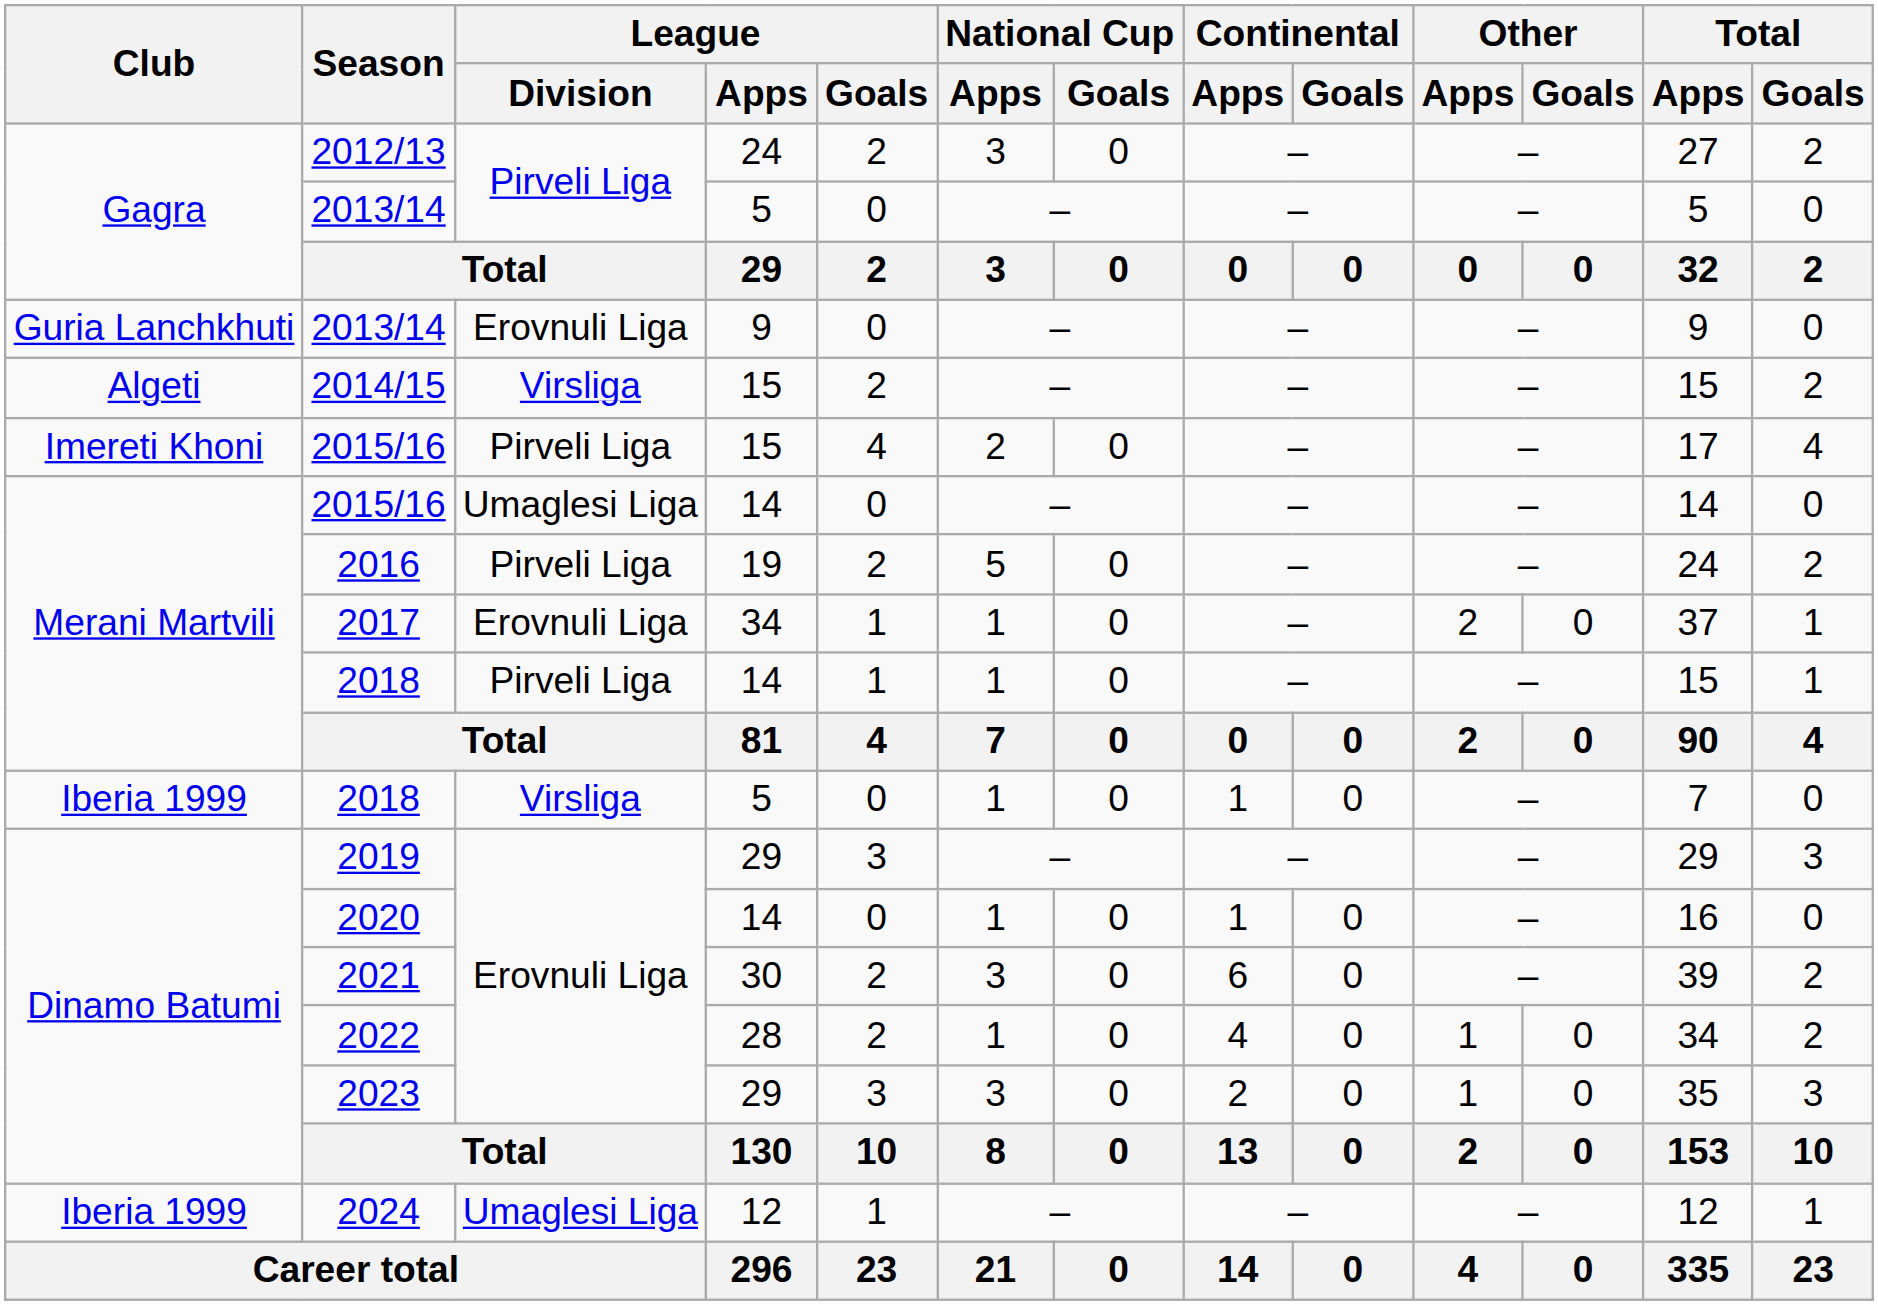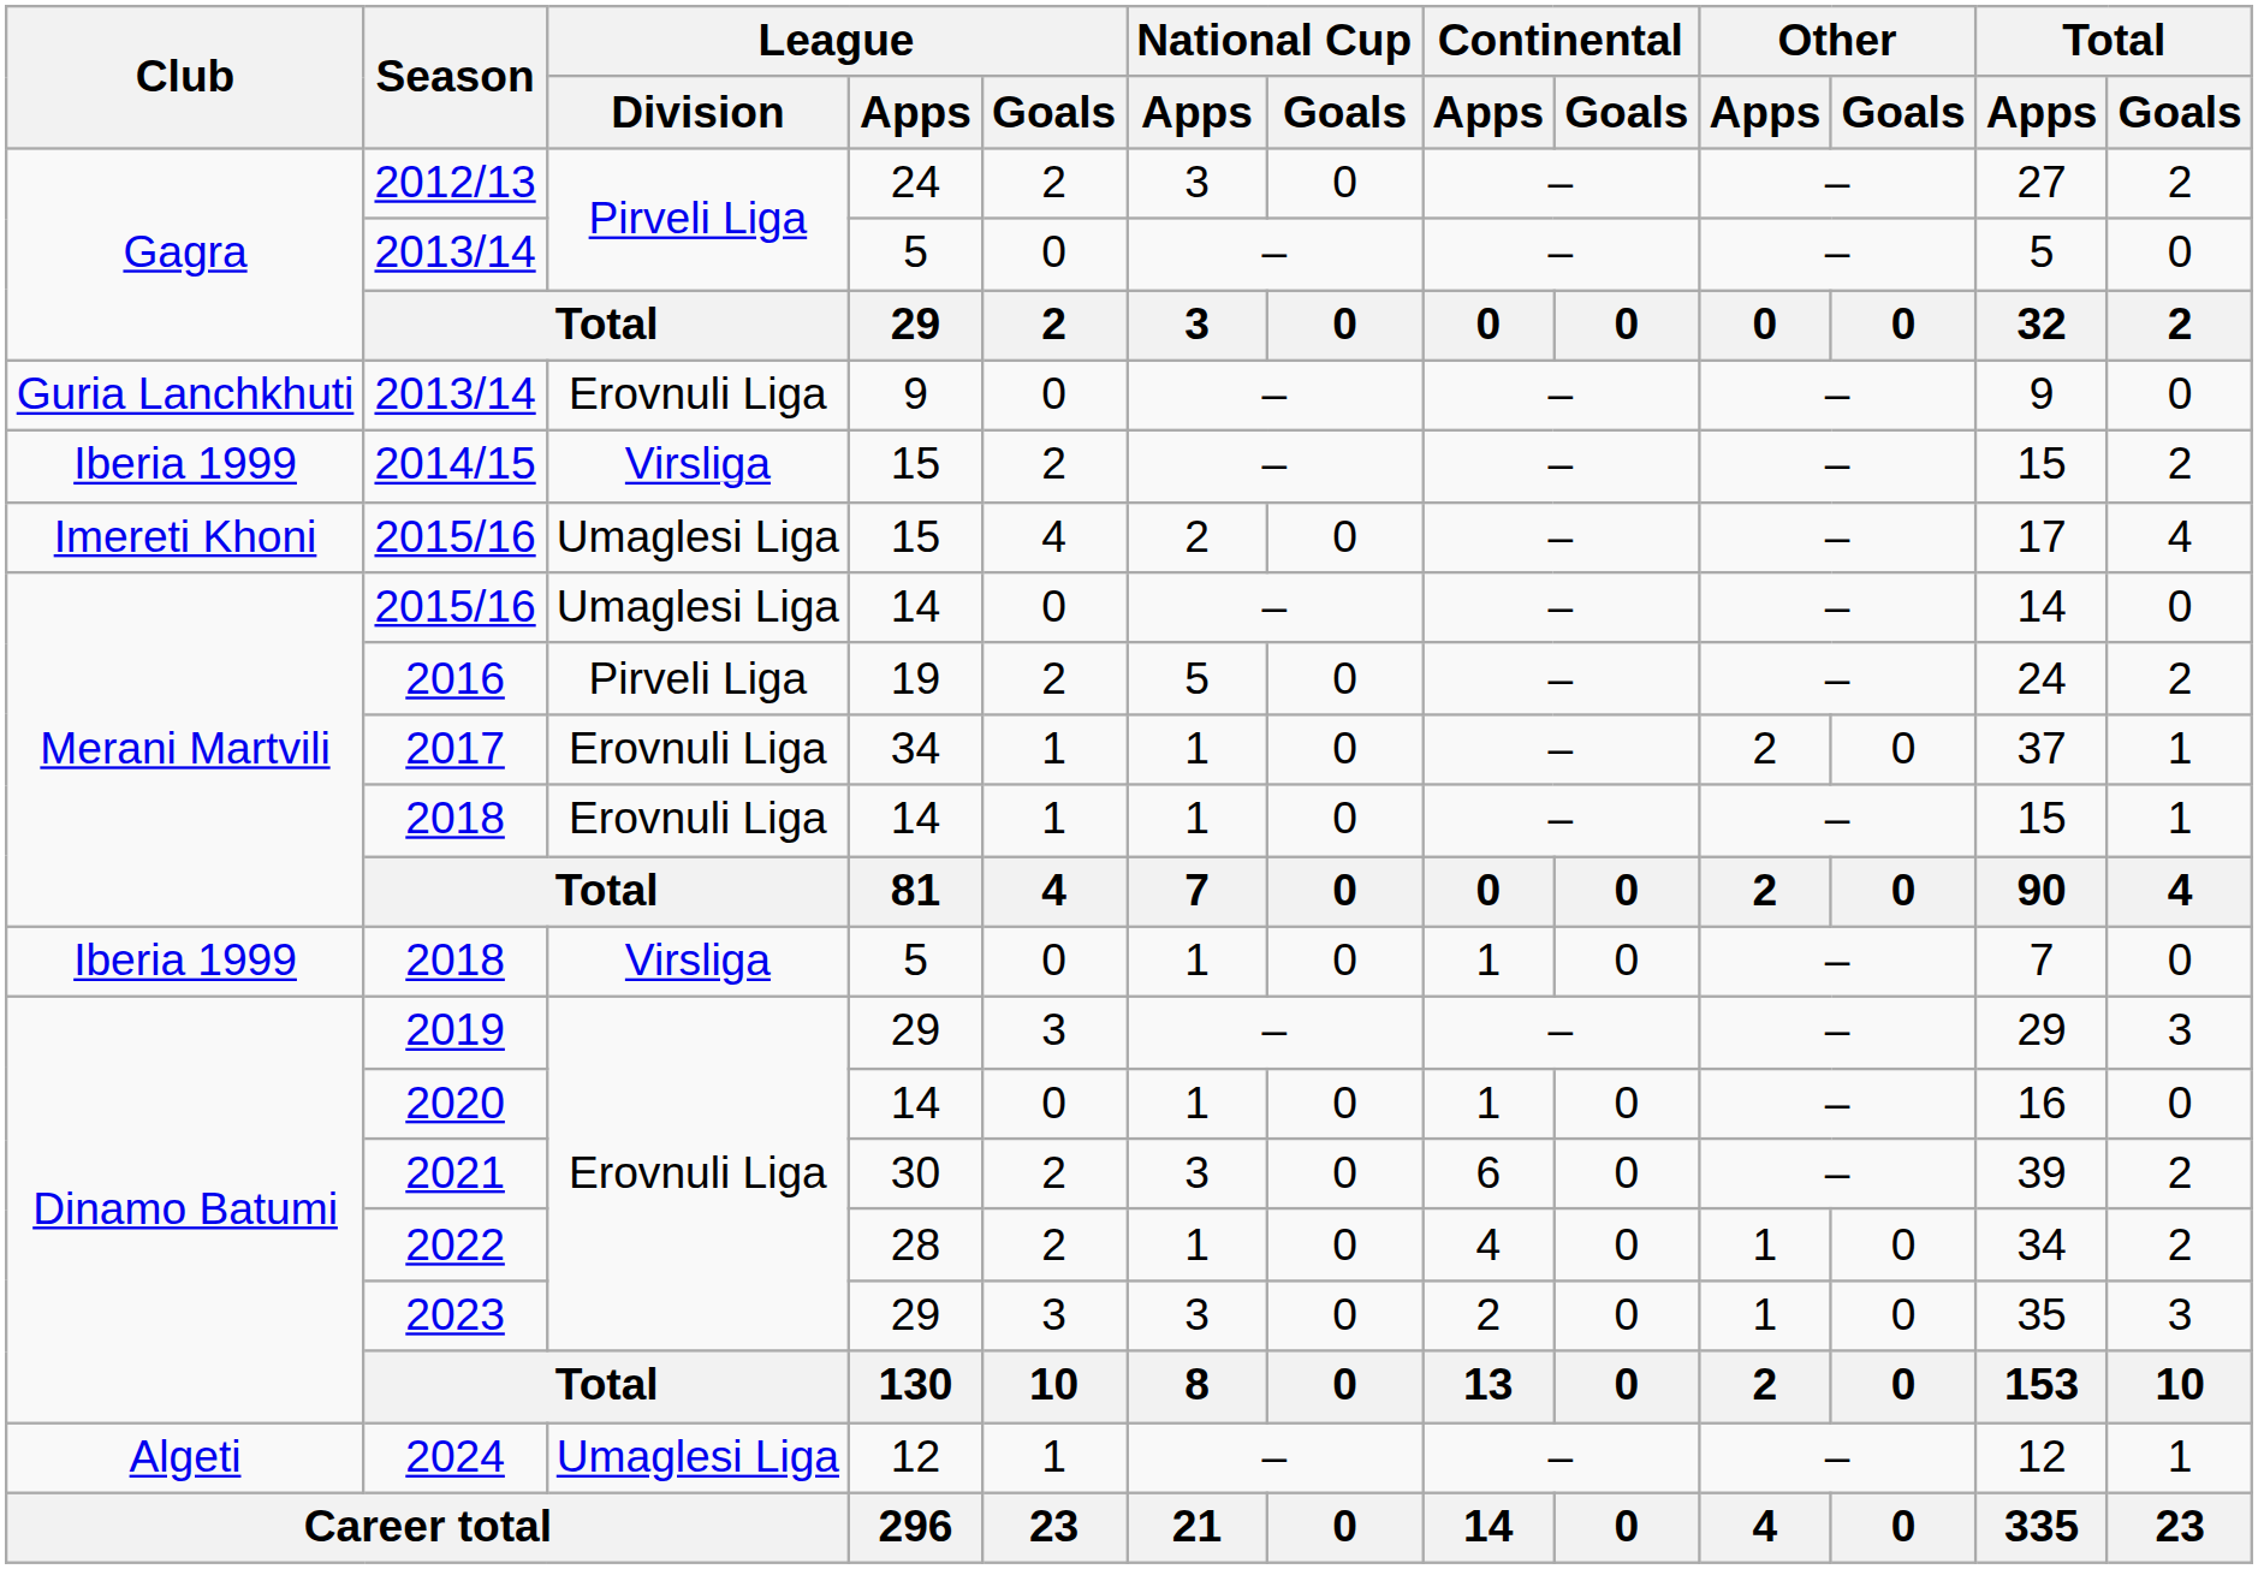2014/15 | Club: Algeti -> Iberia 1999
2015/16 / 15 | League / Division: Pirveli Liga -> Umaglesi Liga
2018 / 14 | League / Division: Pirveli Liga -> Erovnuli Liga
2024 | Club: Iberia 1999 -> Algeti
